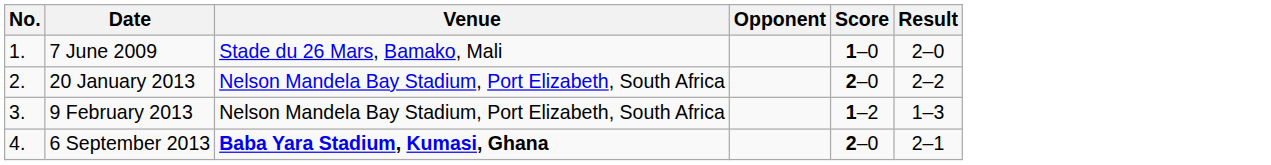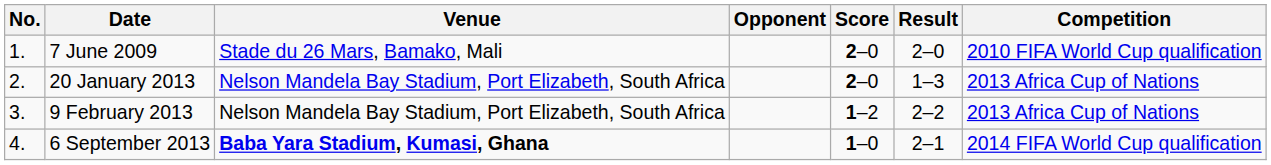+ column: Competition | 2010 FIFA World Cup qualification | 2013 Africa Cup of Nations | 2013 Africa Cup of Nations | 2014 FIFA World Cup qualification
7 June 2009 | Score: 1–0 -> 2–0
20 January 2013 | Result: 2–2 -> 1–3
9 February 2013 | Result: 1–3 -> 2–2
6 September 2013 | Score: 2–0 -> 1–0
